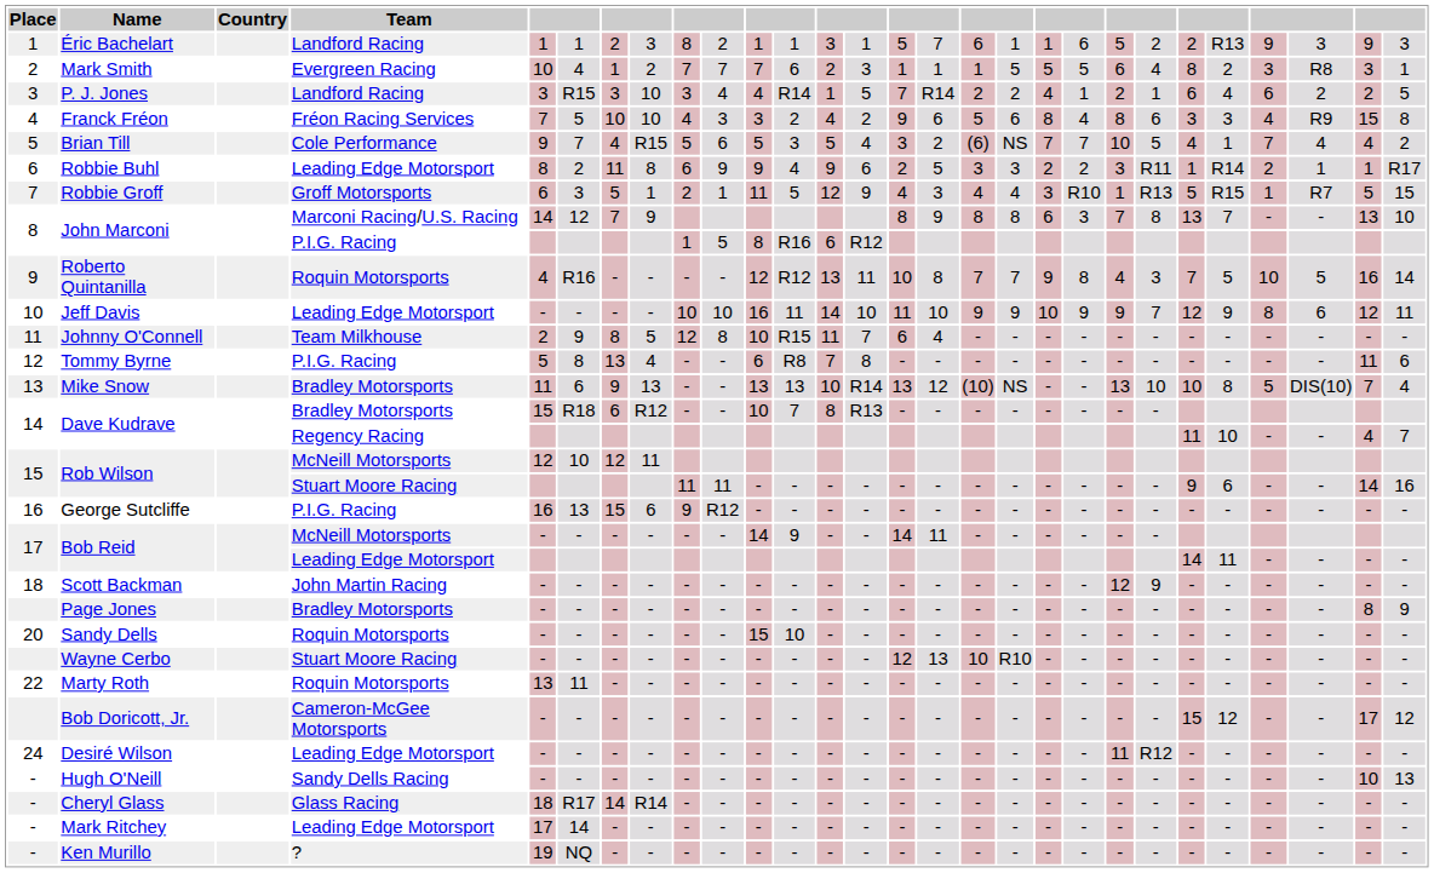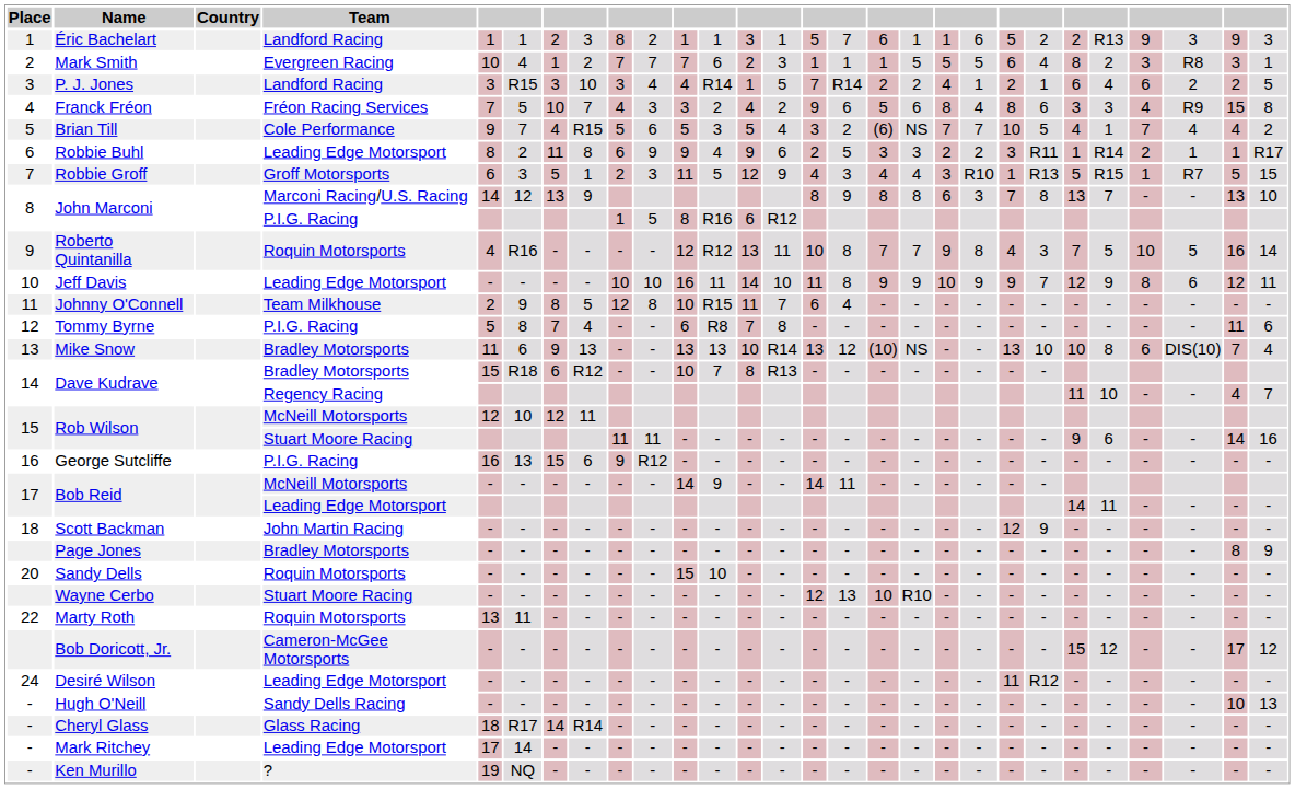Franck Fréon | column 8: 10 -> 7
Robbie Groff | column 10: 1 -> 3
John Marconi / Marconi Racing/U.S. Racing | column 7: 7 -> 13
Jeff Davis | column 16: 10 -> 8
Tommy Byrne | column 7: 13 -> 7
Mike Snow | column 25: 5 -> 6
